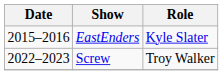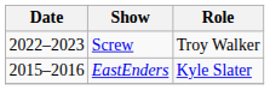rows swapped: EastEnders <-> Screw
